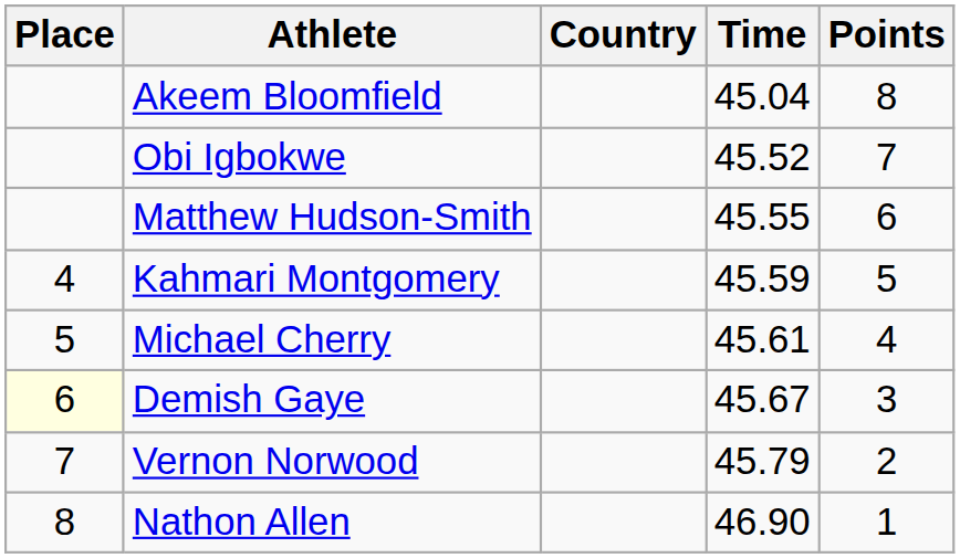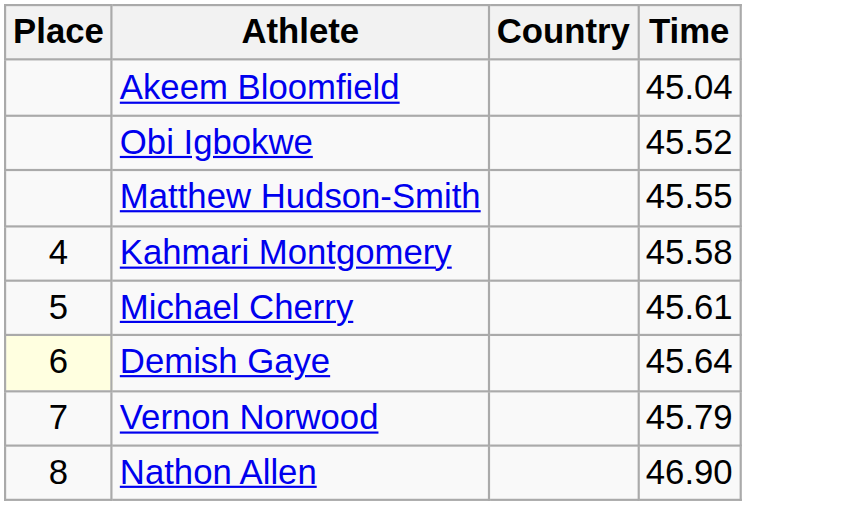- column: Points | 8 | 7 | 6 | 5 | 4 | 3 | 2 | 1
Kahmari Montgomery | Time: 45.59 -> 45.58
Demish Gaye | Time: 45.67 -> 45.64
